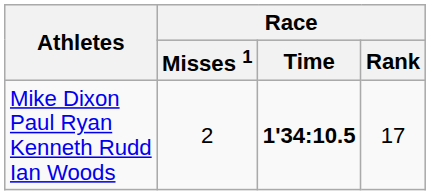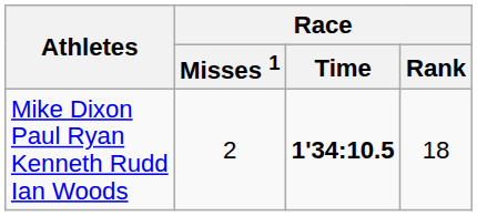Mike Dixon Paul Ryan Kenneth Rudd Ian Woods | Race / Rank: 17 -> 18
